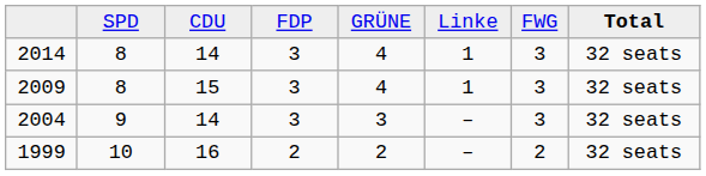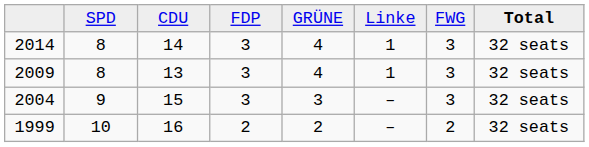2009 | column 3: 15 -> 13
2004 | column 3: 14 -> 15
